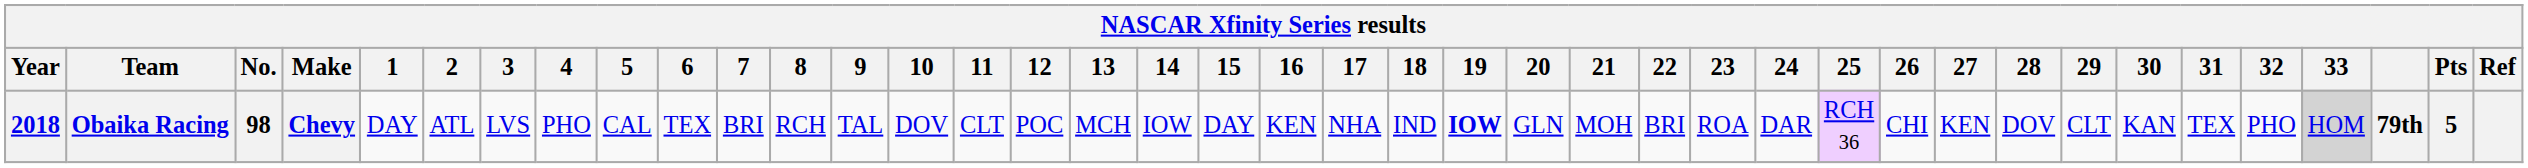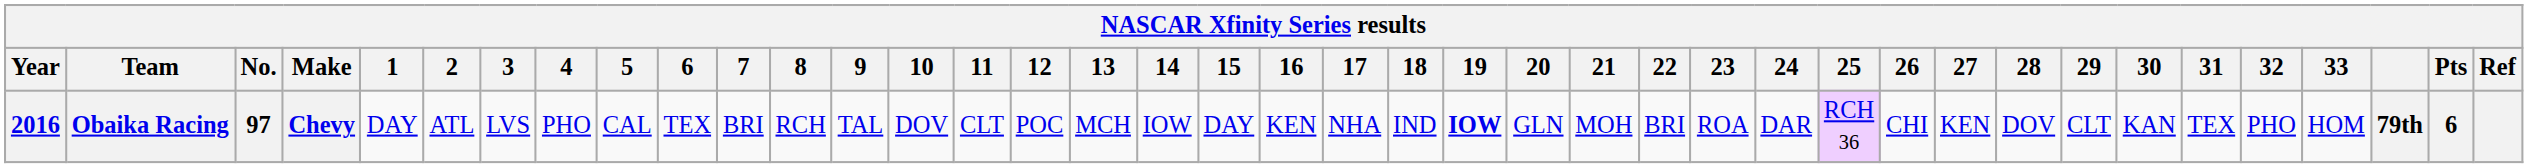Obaika Racing | Year: 2018 -> 2016
Obaika Racing | No.: 98 -> 97
Obaika Racing | 33: lightgrey background -> no background
Obaika Racing | Pts: 5 -> 6
